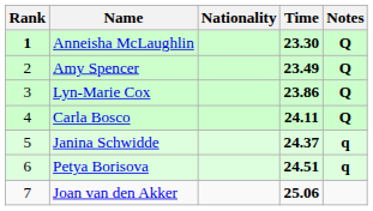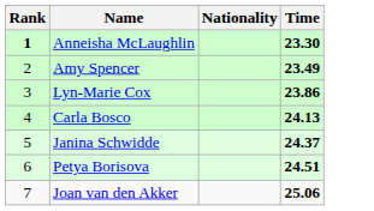- column: Notes | Q | Q | Q | Q | q | q
Carla Bosco | Time: 24.11 -> 24.13
